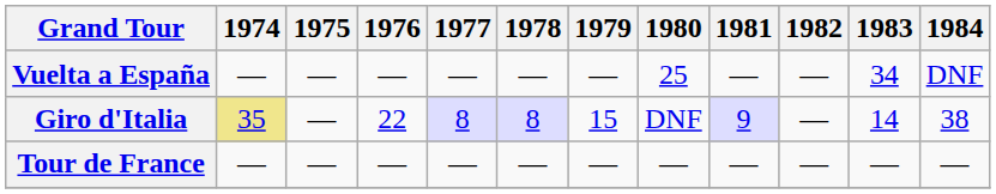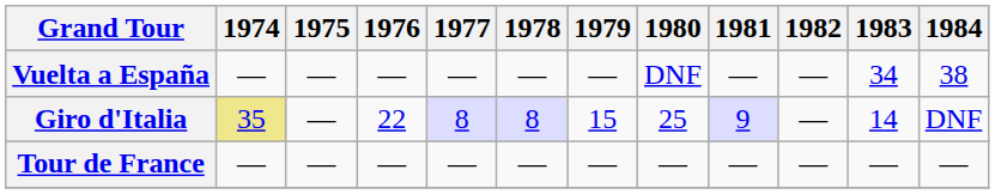Vuelta a España | 1980: 25 -> DNF
Vuelta a España | 1984: DNF -> 38
Giro d'Italia | 1980: DNF -> 25
Giro d'Italia | 1984: 38 -> DNF
